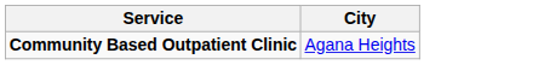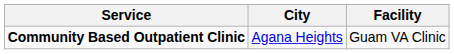+ column: Facility | Guam VA Clinic
